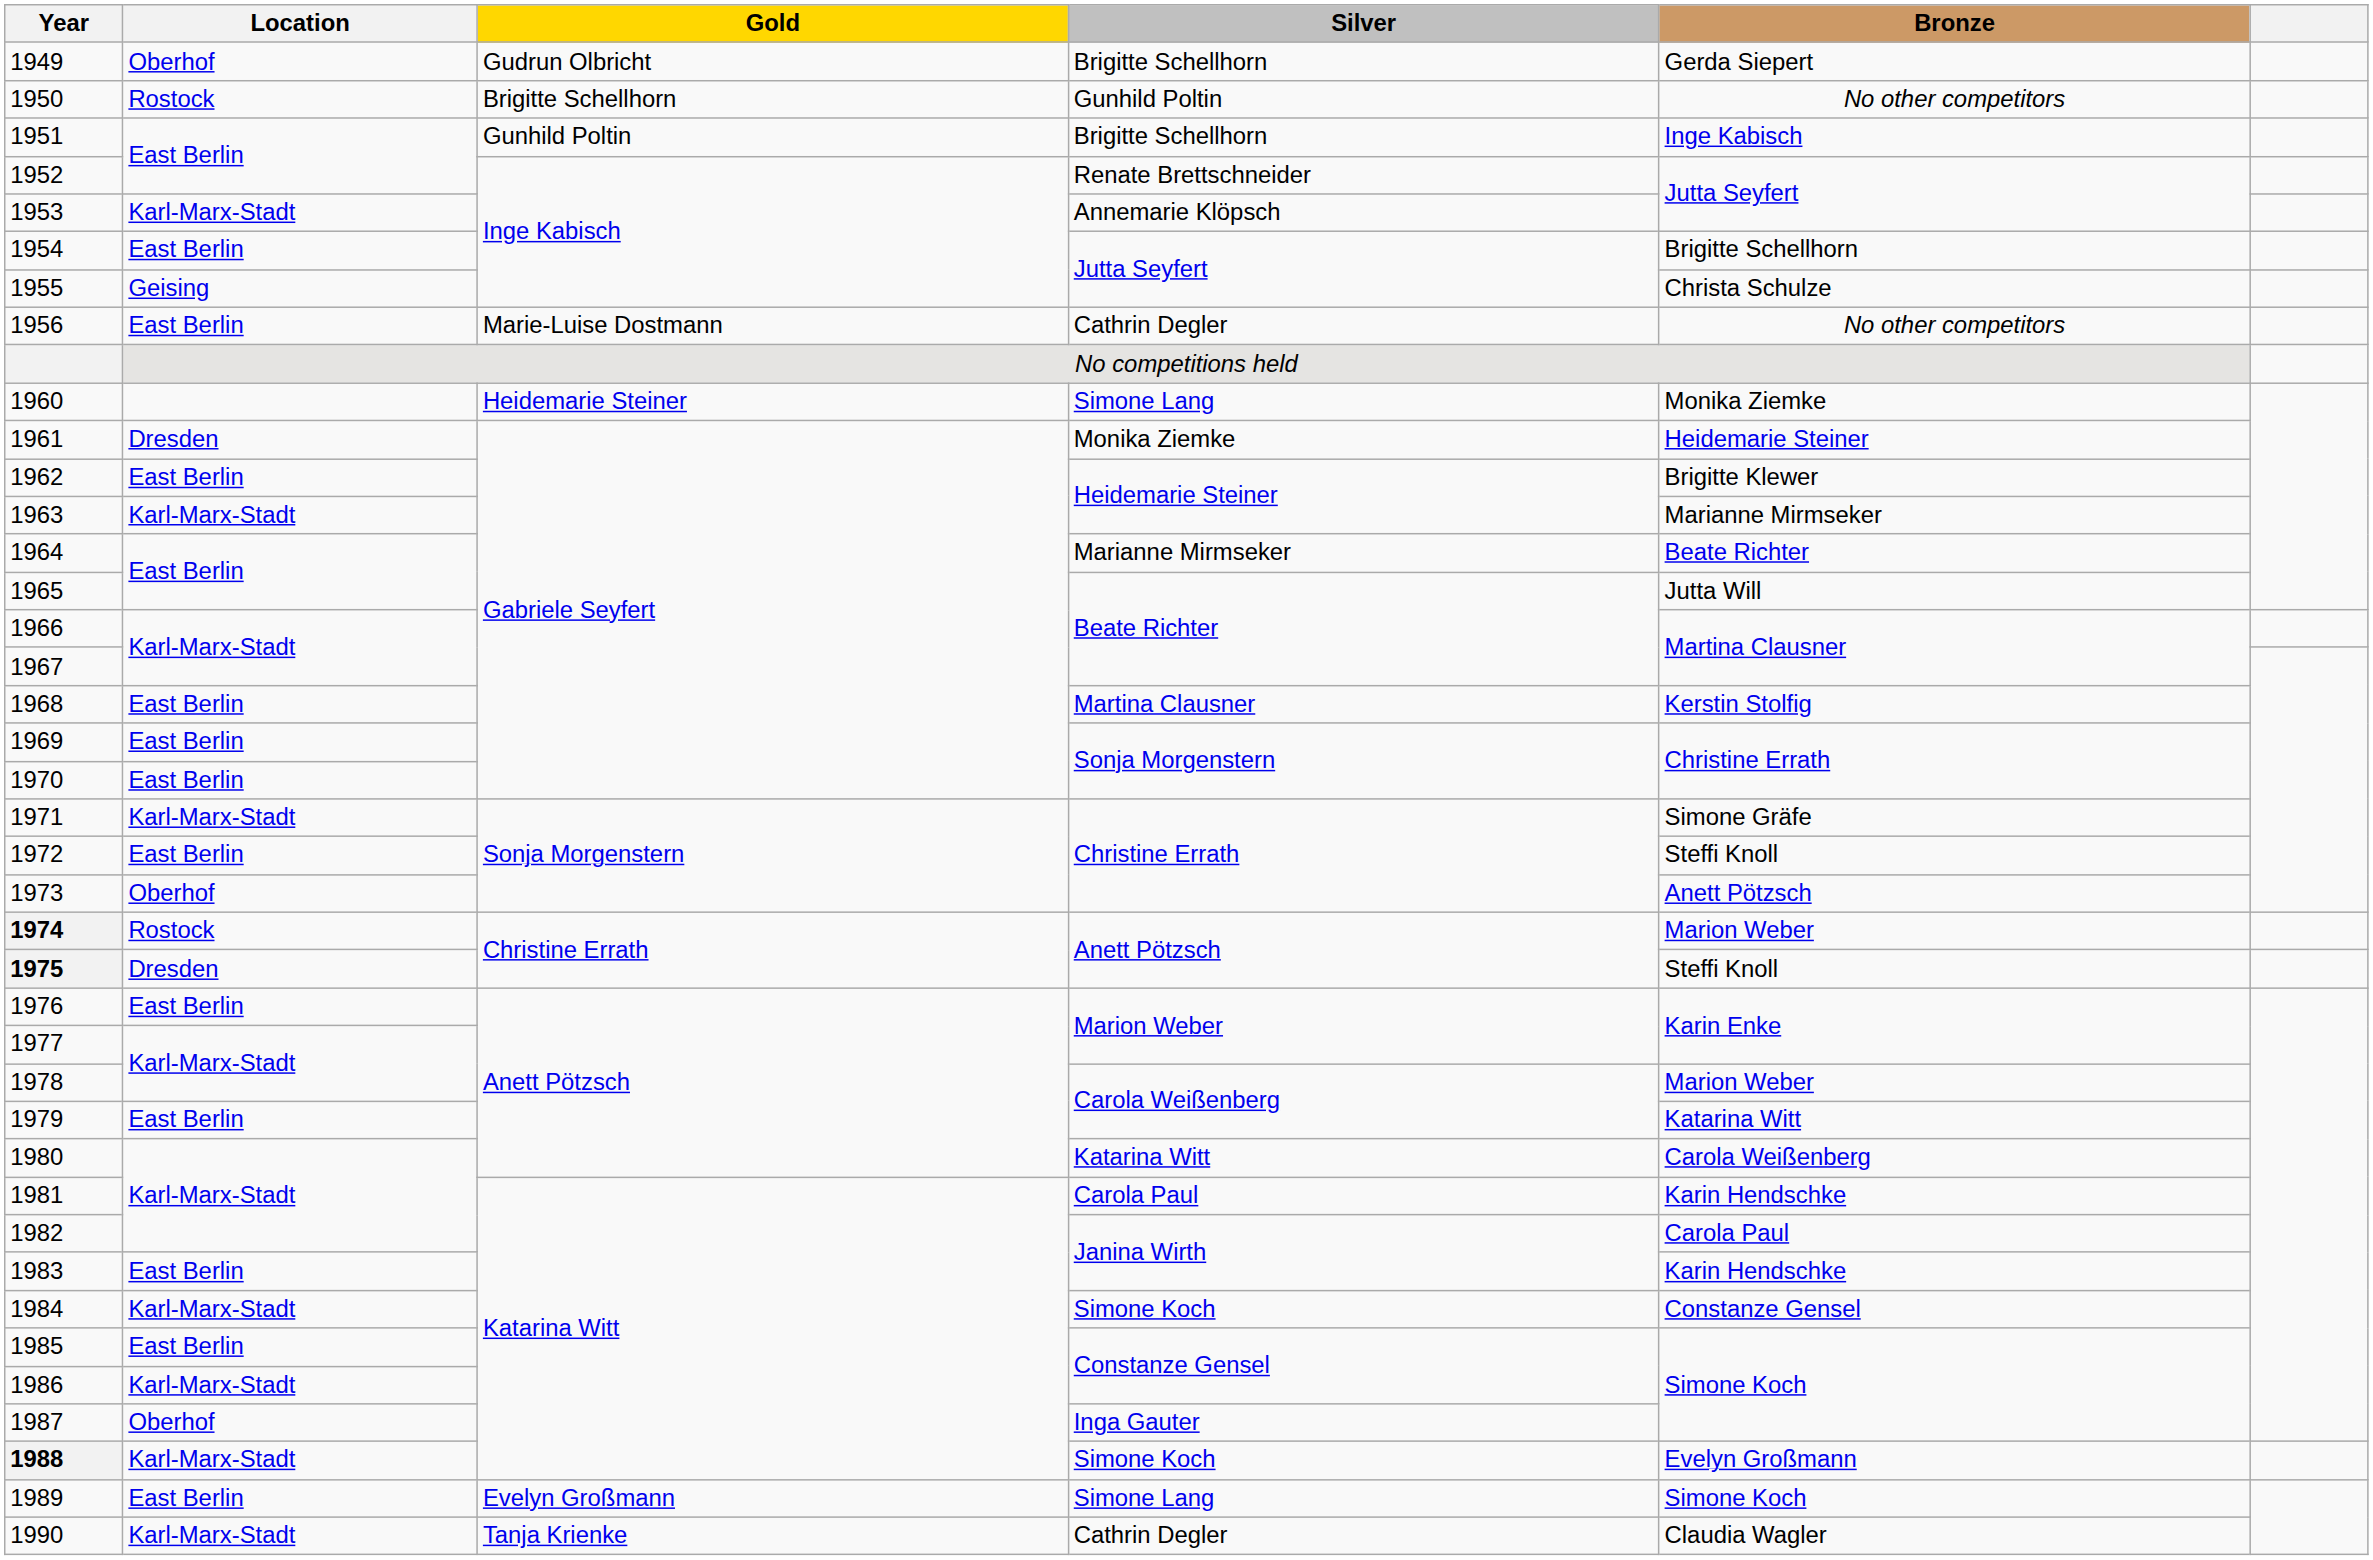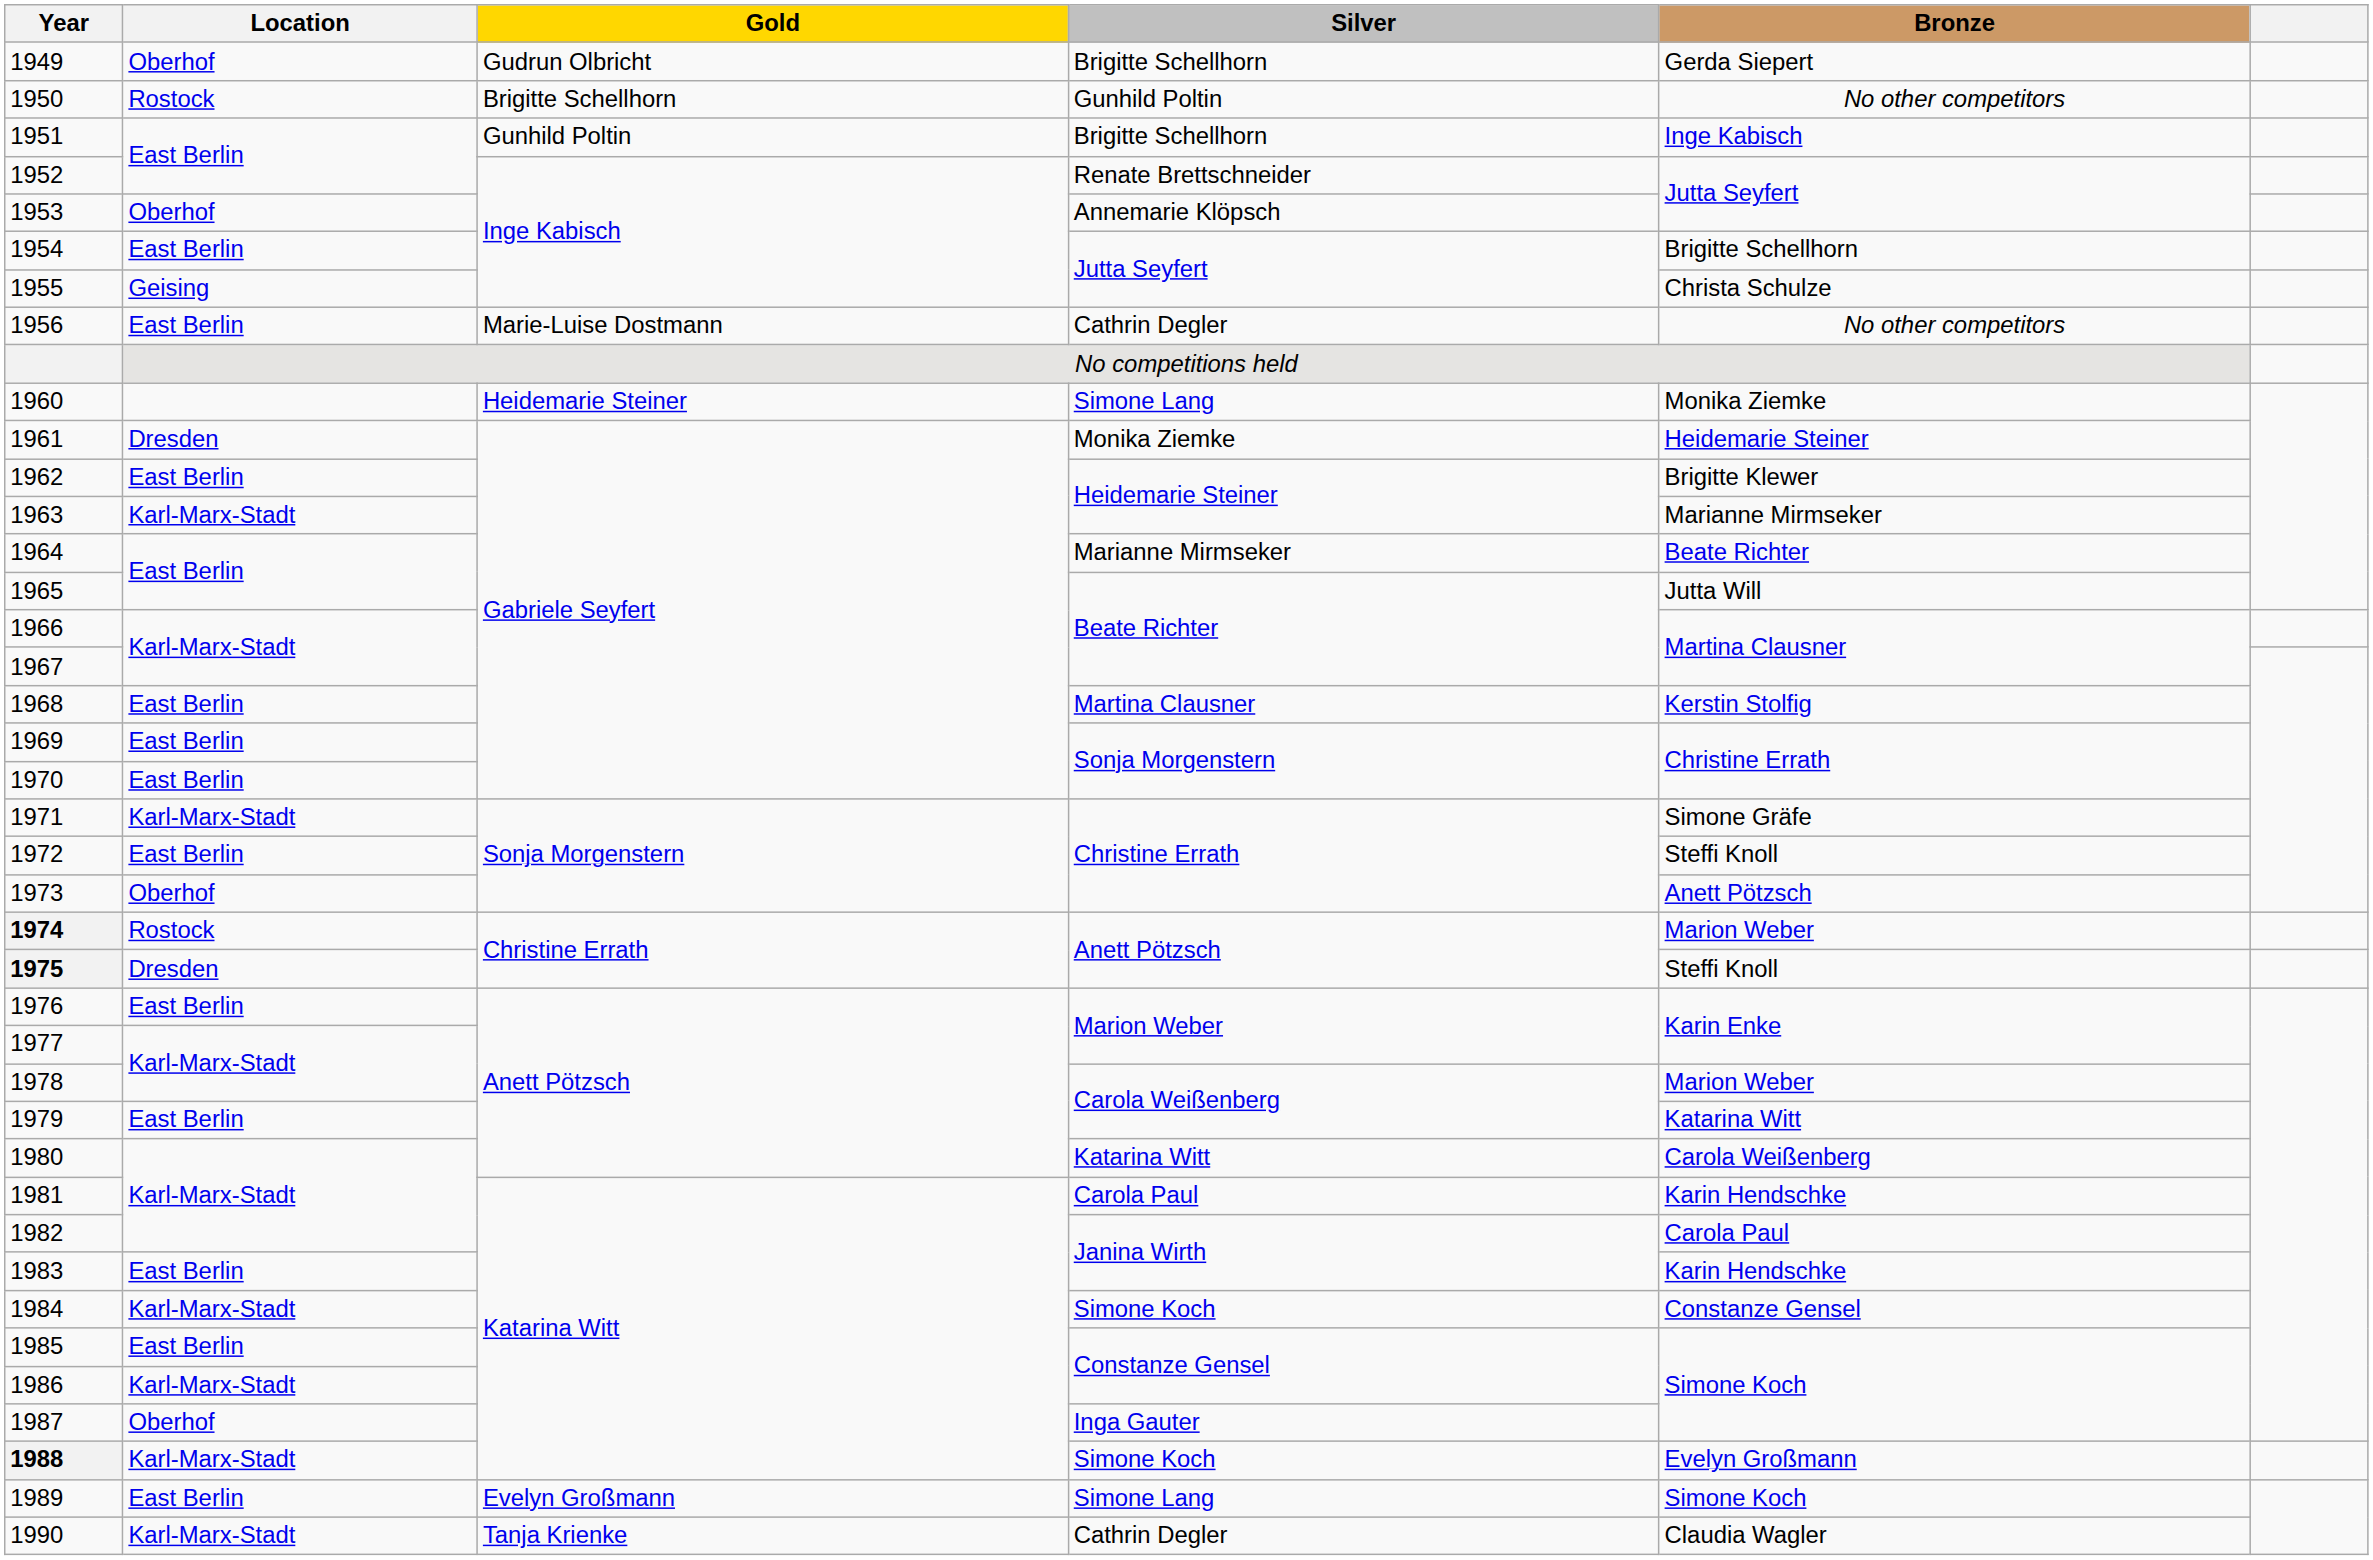1953 | Location: Karl-Marx-Stadt -> Oberhof
